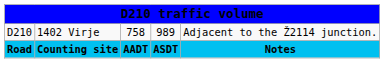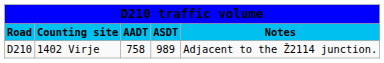rows swapped: Road <-> D210
